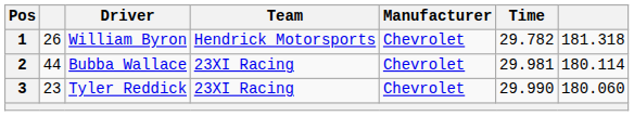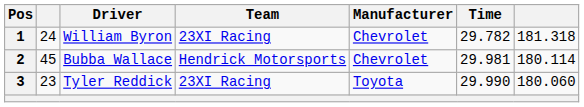1 | column 2: 26 -> 24
1 | Team: Hendrick Motorsports -> 23XI Racing
2 | column 2: 44 -> 45
2 | Team: 23XI Racing -> Hendrick Motorsports
3 | Manufacturer: Chevrolet -> Toyota
